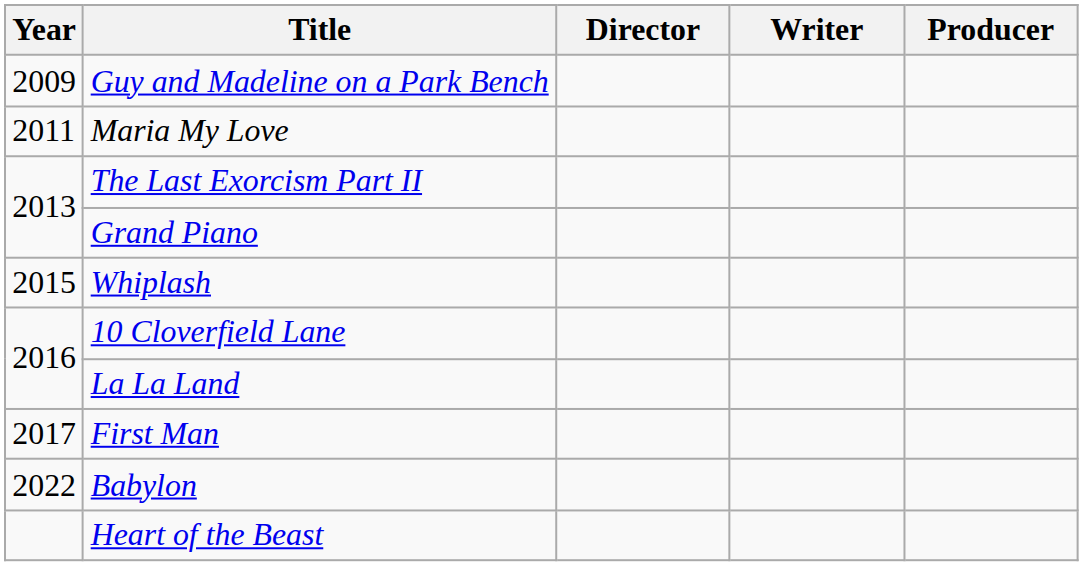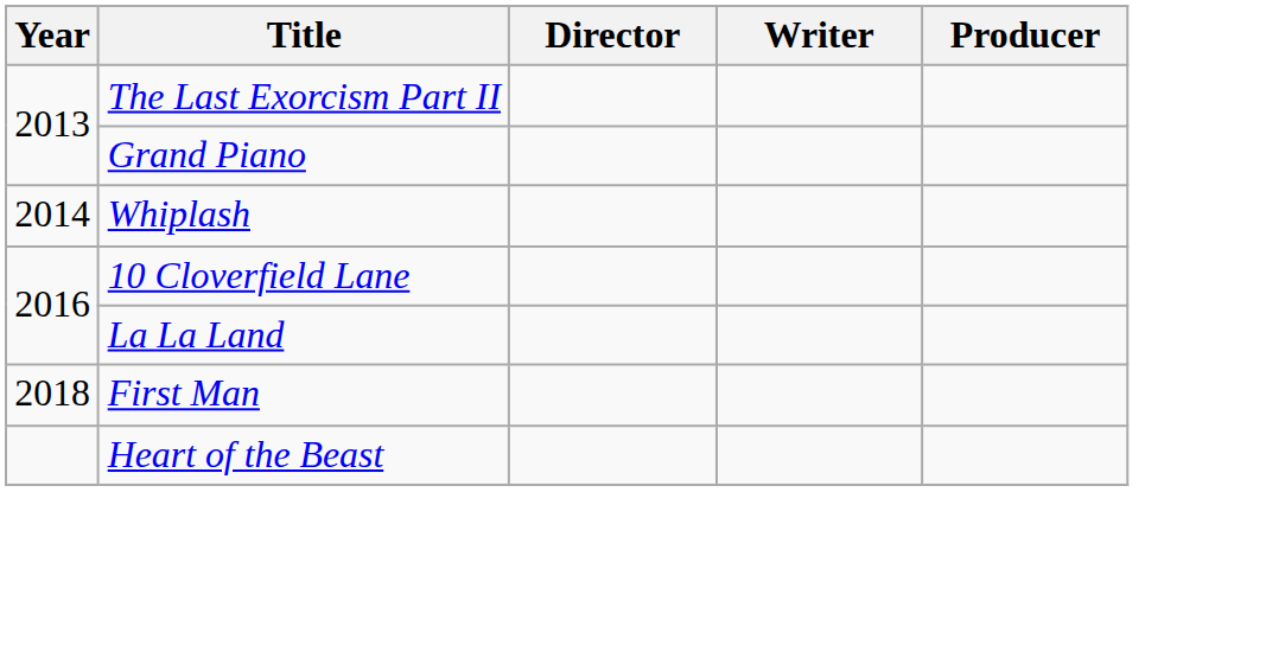- row: 2009 | Guy and Madeline on a Park Bench
- row: 2011 | Maria My Love
Whiplash | Year: 2015 -> 2014
First Man | Year: 2017 -> 2018
- row: 2022 | Babylon
